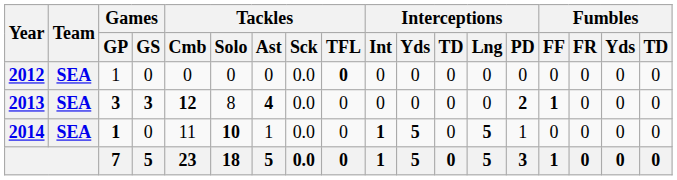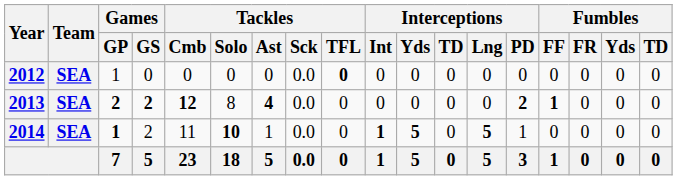2013 | Games / GP: 3 -> 2
2013 | Games / GS: 3 -> 2
2014 | Games / GS: 0 -> 2
